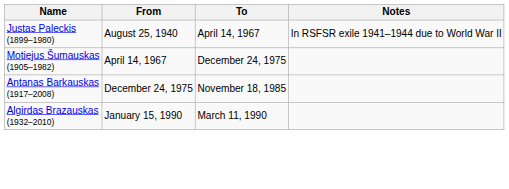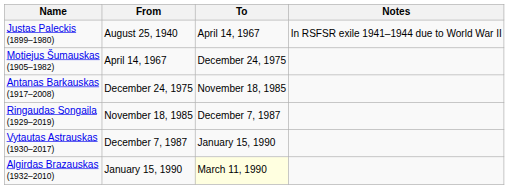+ row: Ringaudas Songaila (1929–2019) | November 18, 1985 | December 7, 1987
+ row: Vytautas Astrauskas (1930–2017) | December 7, 1987 | January 15, 1990
Algirdas Brazauskas (1932–2010) | To: no background -> lightyellow background
